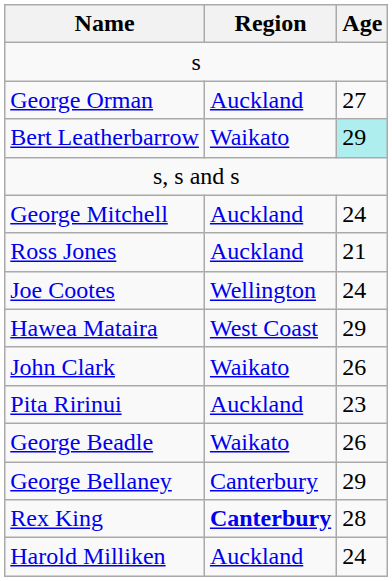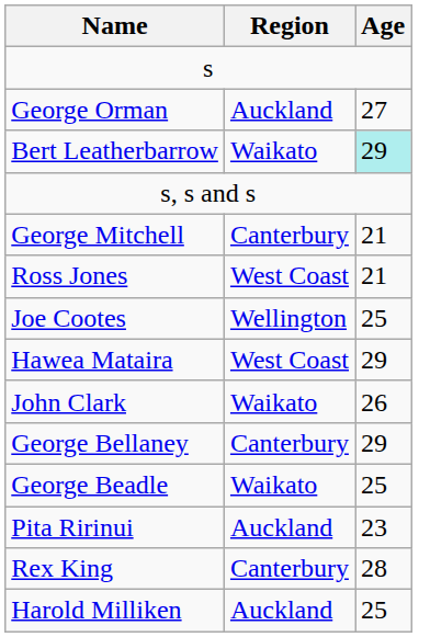George Mitchell | Region: Auckland -> Canterbury
George Mitchell | Age: 24 -> 21
Ross Jones | Region: Auckland -> West Coast
Joe Cootes | Age: 24 -> 25
rows swapped: George Bellaney <-> Pita Ririnui
George Beadle | Age: 26 -> 25
Rex King | Region: bold -> normal
Harold Milliken | Age: 24 -> 25
